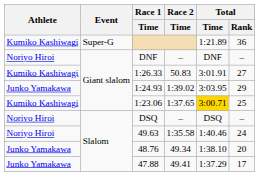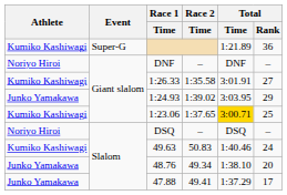1:26.33 | Race 2 / Time: 50.83 -> 1:35.58
49.63 | Athlete: Noriyo Hiroi -> Kumiko Kashiwagi
49.63 | Race 2 / Time: 1:35.58 -> 50.83
